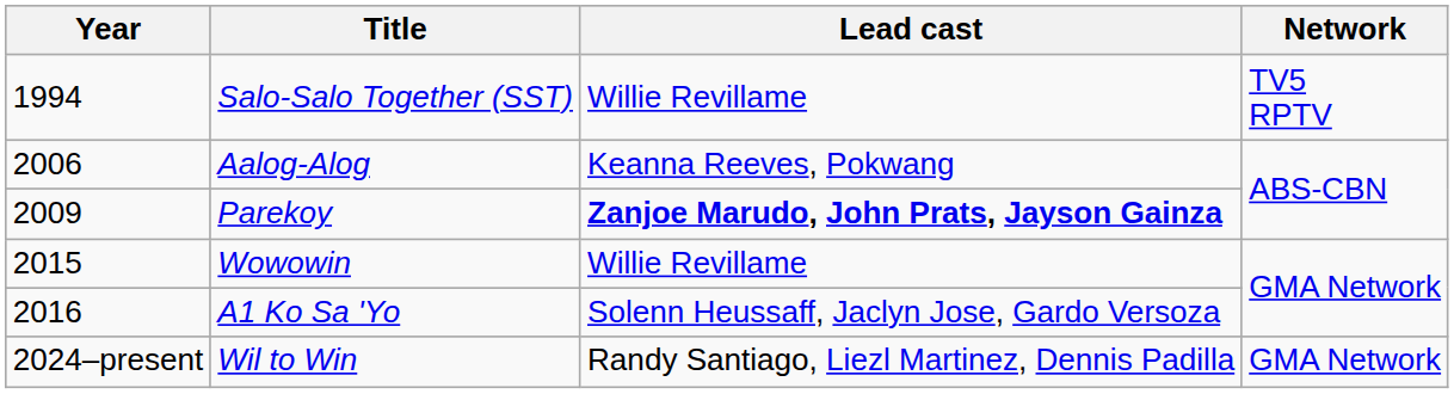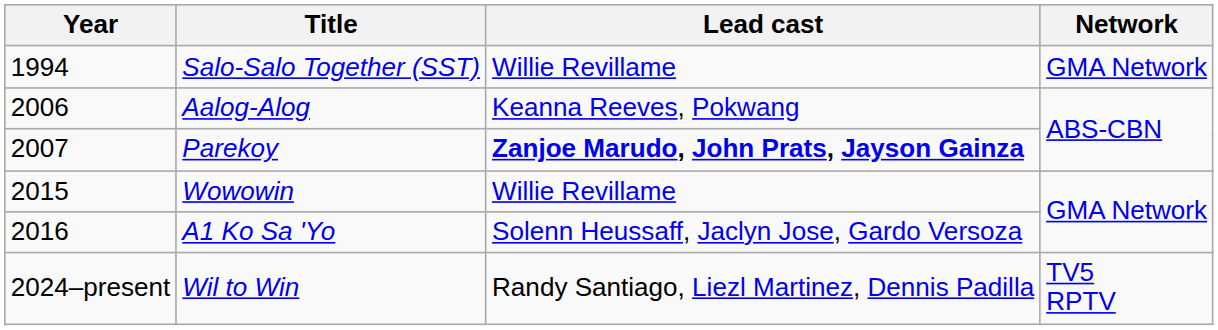Salo-Salo Together (SST) | Network: TV5 RPTV -> GMA Network
Parekoy | Year: 2009 -> 2007
Wil to Win | Network: GMA Network -> TV5 RPTV
